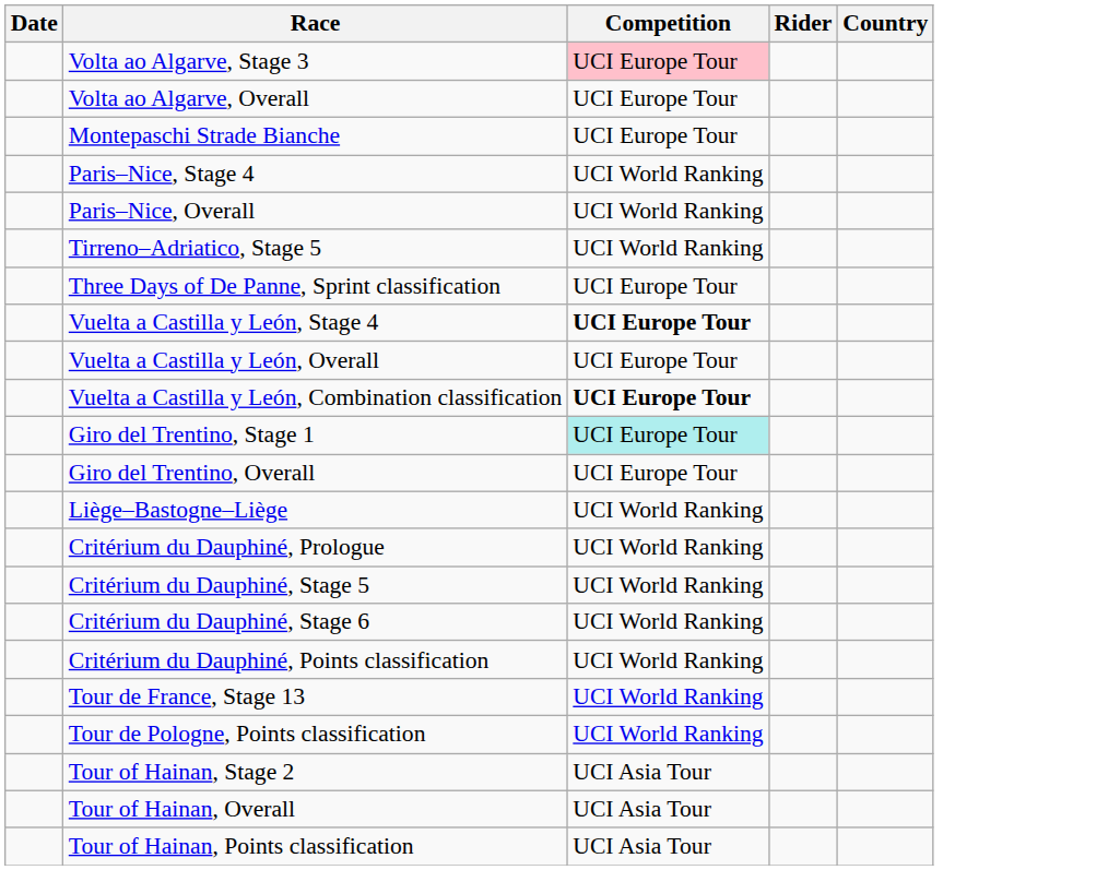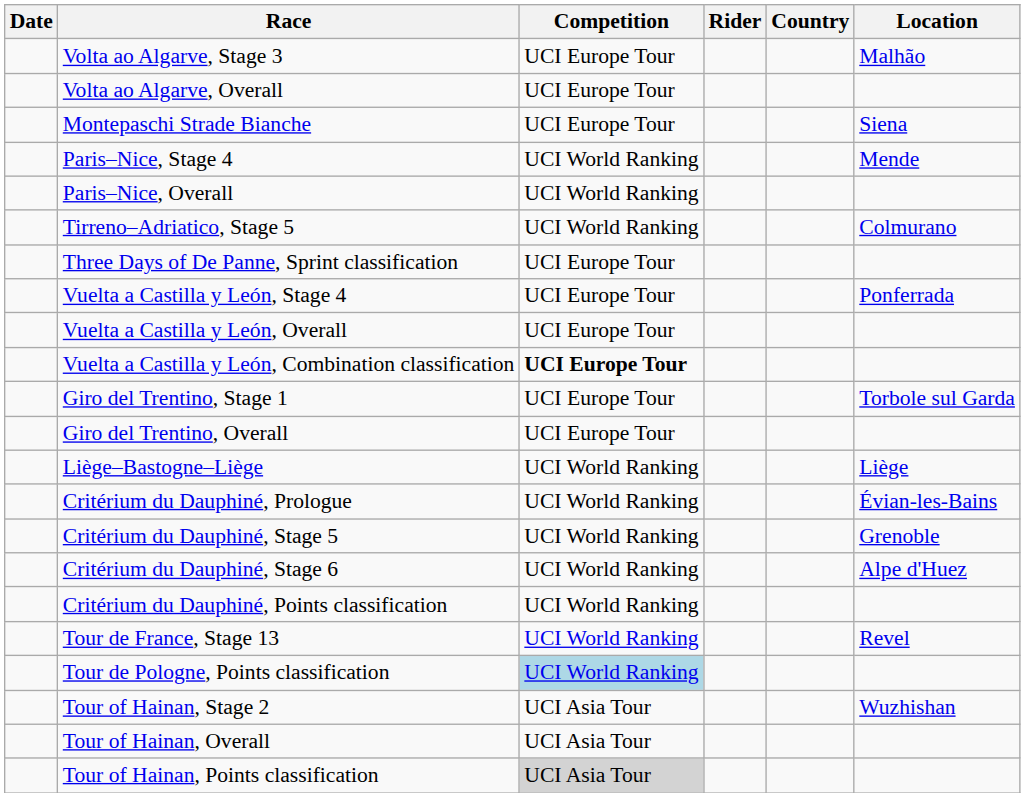+ column: Location | Malhão | Siena | Mende | Colmurano | Ponferrada | Torbole sul Garda | Liège | Évian-les-Bains | Grenoble | Alpe d'Huez | Revel | Wuzhishan
Volta ao Algarve, Stage 3 | Competition: pink background -> no background
Vuelta a Castilla y León, Stage 4 | Competition: bold -> normal
Giro del Trentino, Stage 1 | Competition: paleturquoise background -> no background
Tour de Pologne, Points classification | Competition: no background -> lightblue background
Tour of Hainan, Points classification | Competition: no background -> lightgrey background
